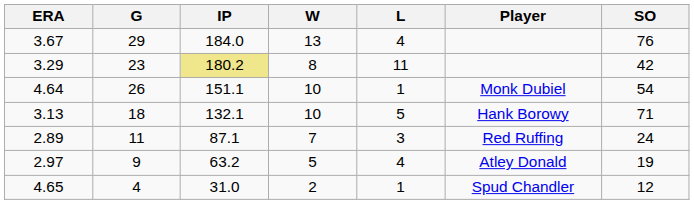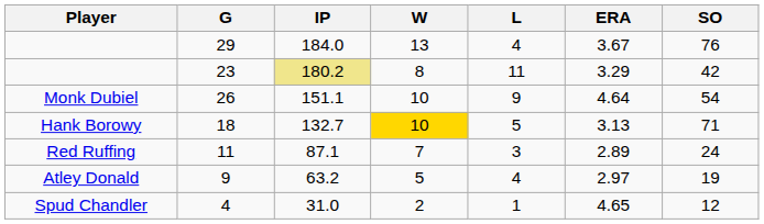columns swapped: Player <-> ERA
26 | L: 1 -> 9
18 | IP: 132.1 -> 132.7
18 | W: no background -> gold background
